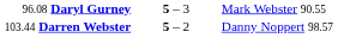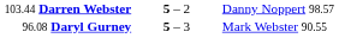rows swapped: 96.08 Daryl Gurney <-> 103.44 Darren Webster
